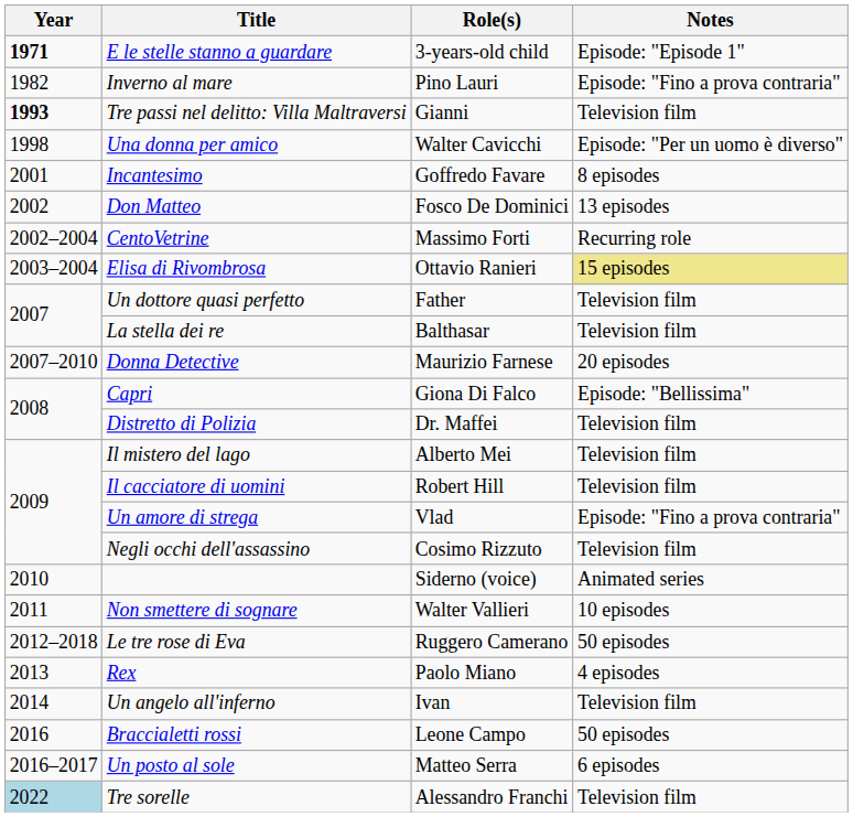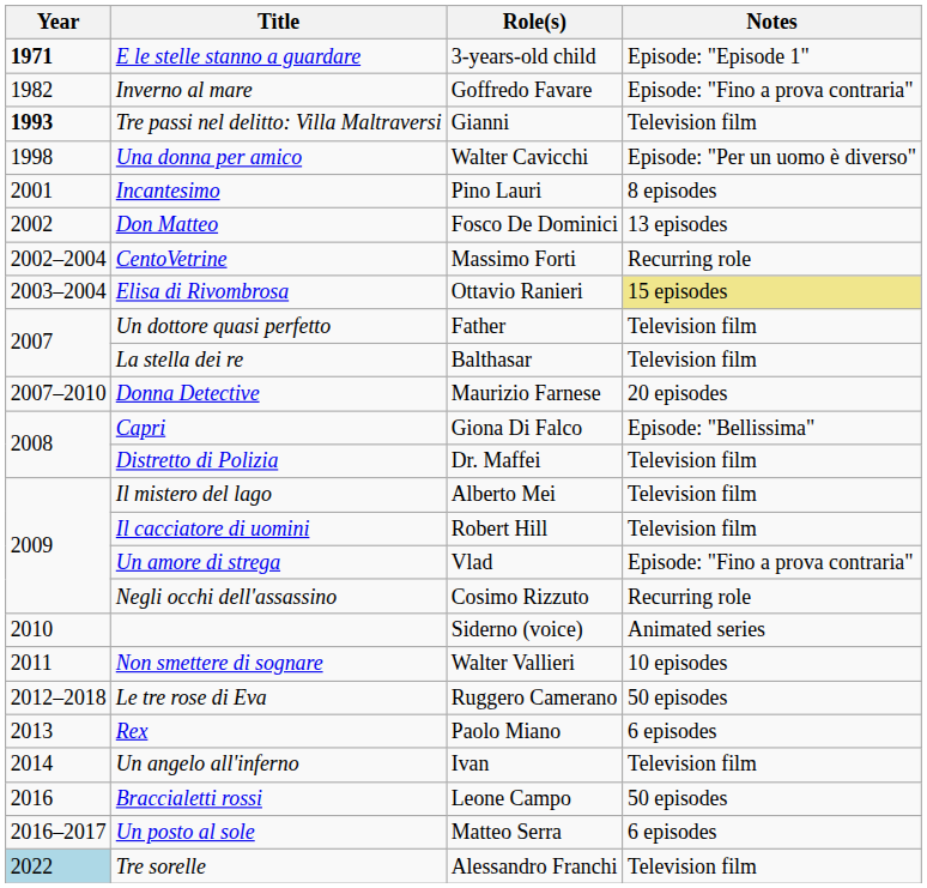Inverno al mare | Role(s): Pino Lauri -> Goffredo Favare
Incantesimo | Role(s): Goffredo Favare -> Pino Lauri
Negli occhi dell'assassino | Notes: Television film -> Recurring role
Rex | Notes: 4 episodes -> 6 episodes
